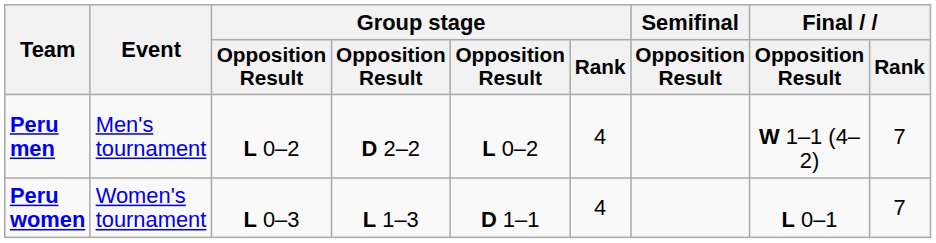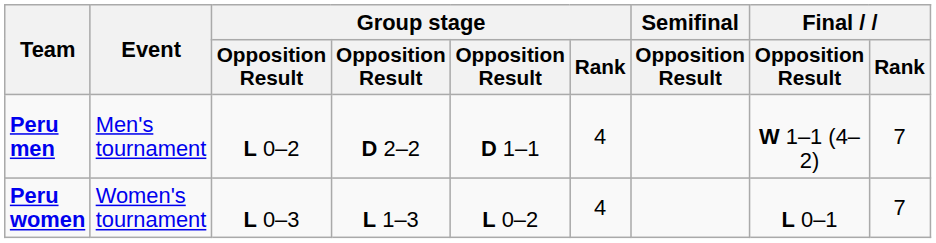Peru men | column 5: L 0–2 -> D 1–1
Peru women | column 5: D 1–1 -> L 0–2
